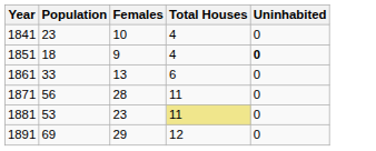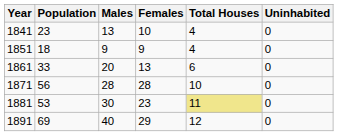+ column: Males | 13 | 9 | 20 | 28 | 30 | 40
1851 | Uninhabited: bold -> normal
1871 | Total Houses: 11 -> 10
